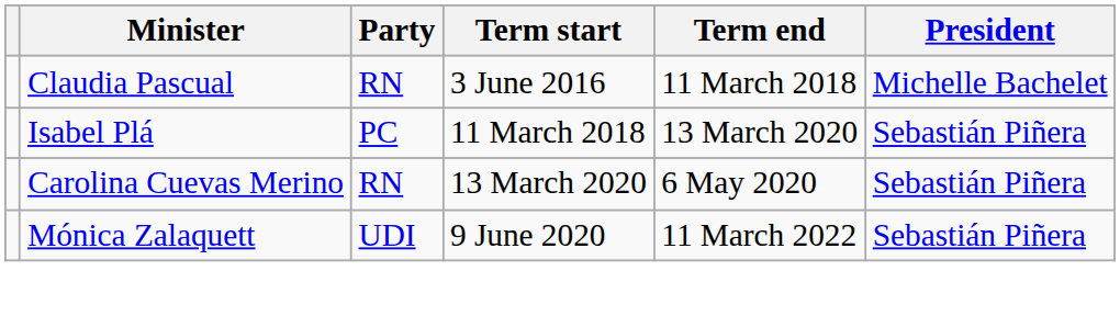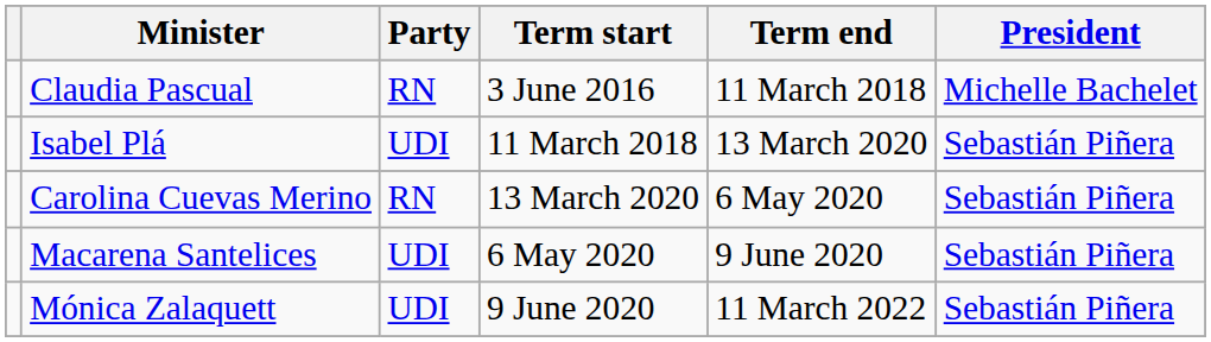Isabel Plá | Party: PC -> UDI
+ row: Macarena Santelices | UDI | 6 May 2020 | 9 June 2020 | Sebastián Piñera
